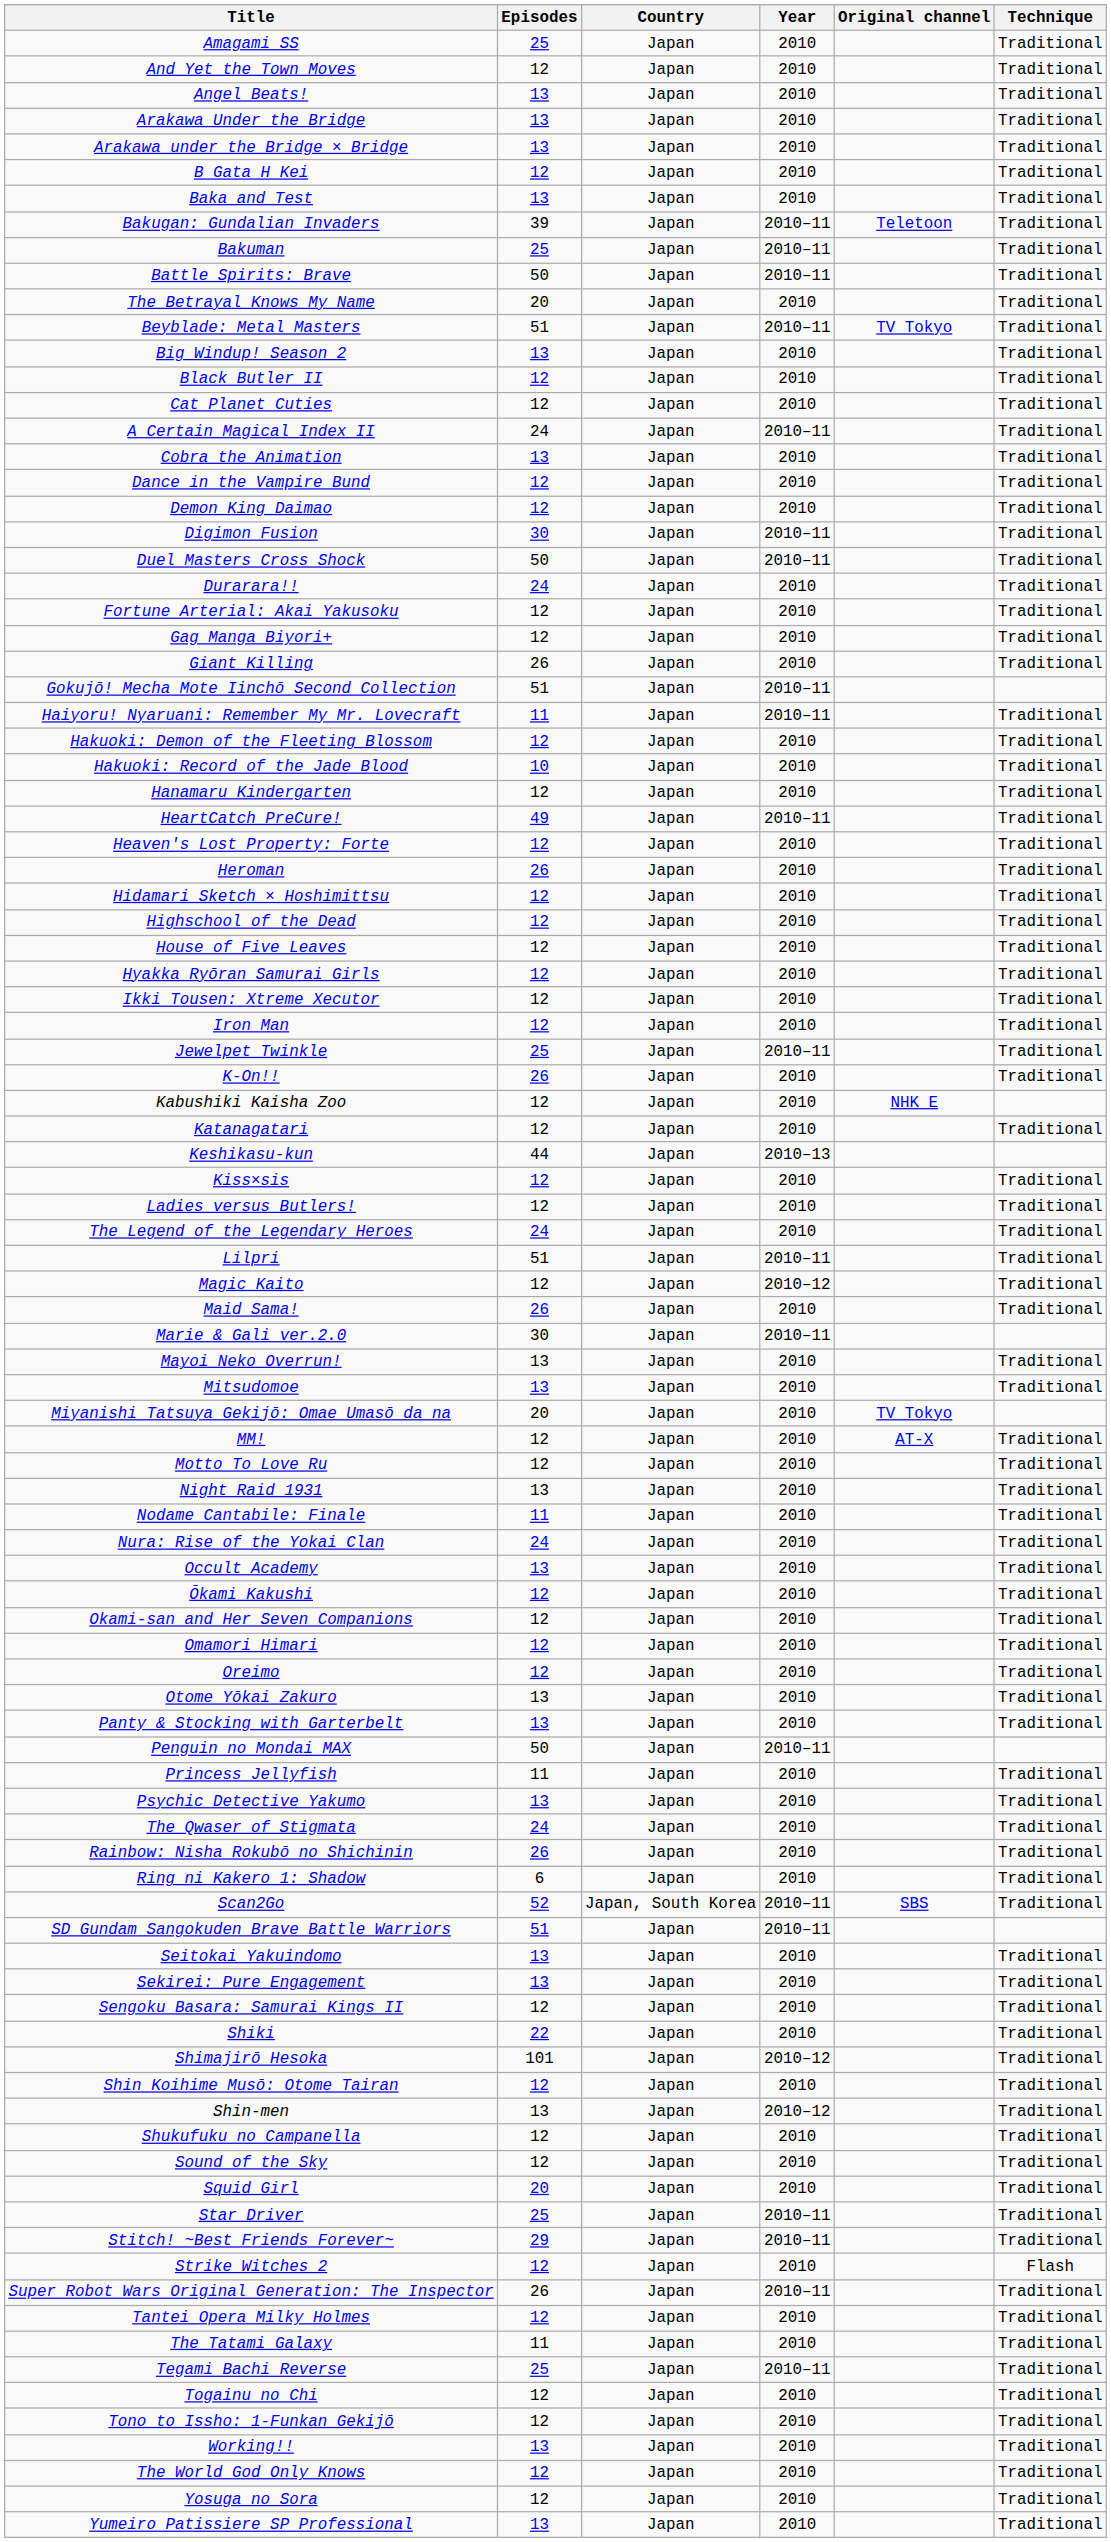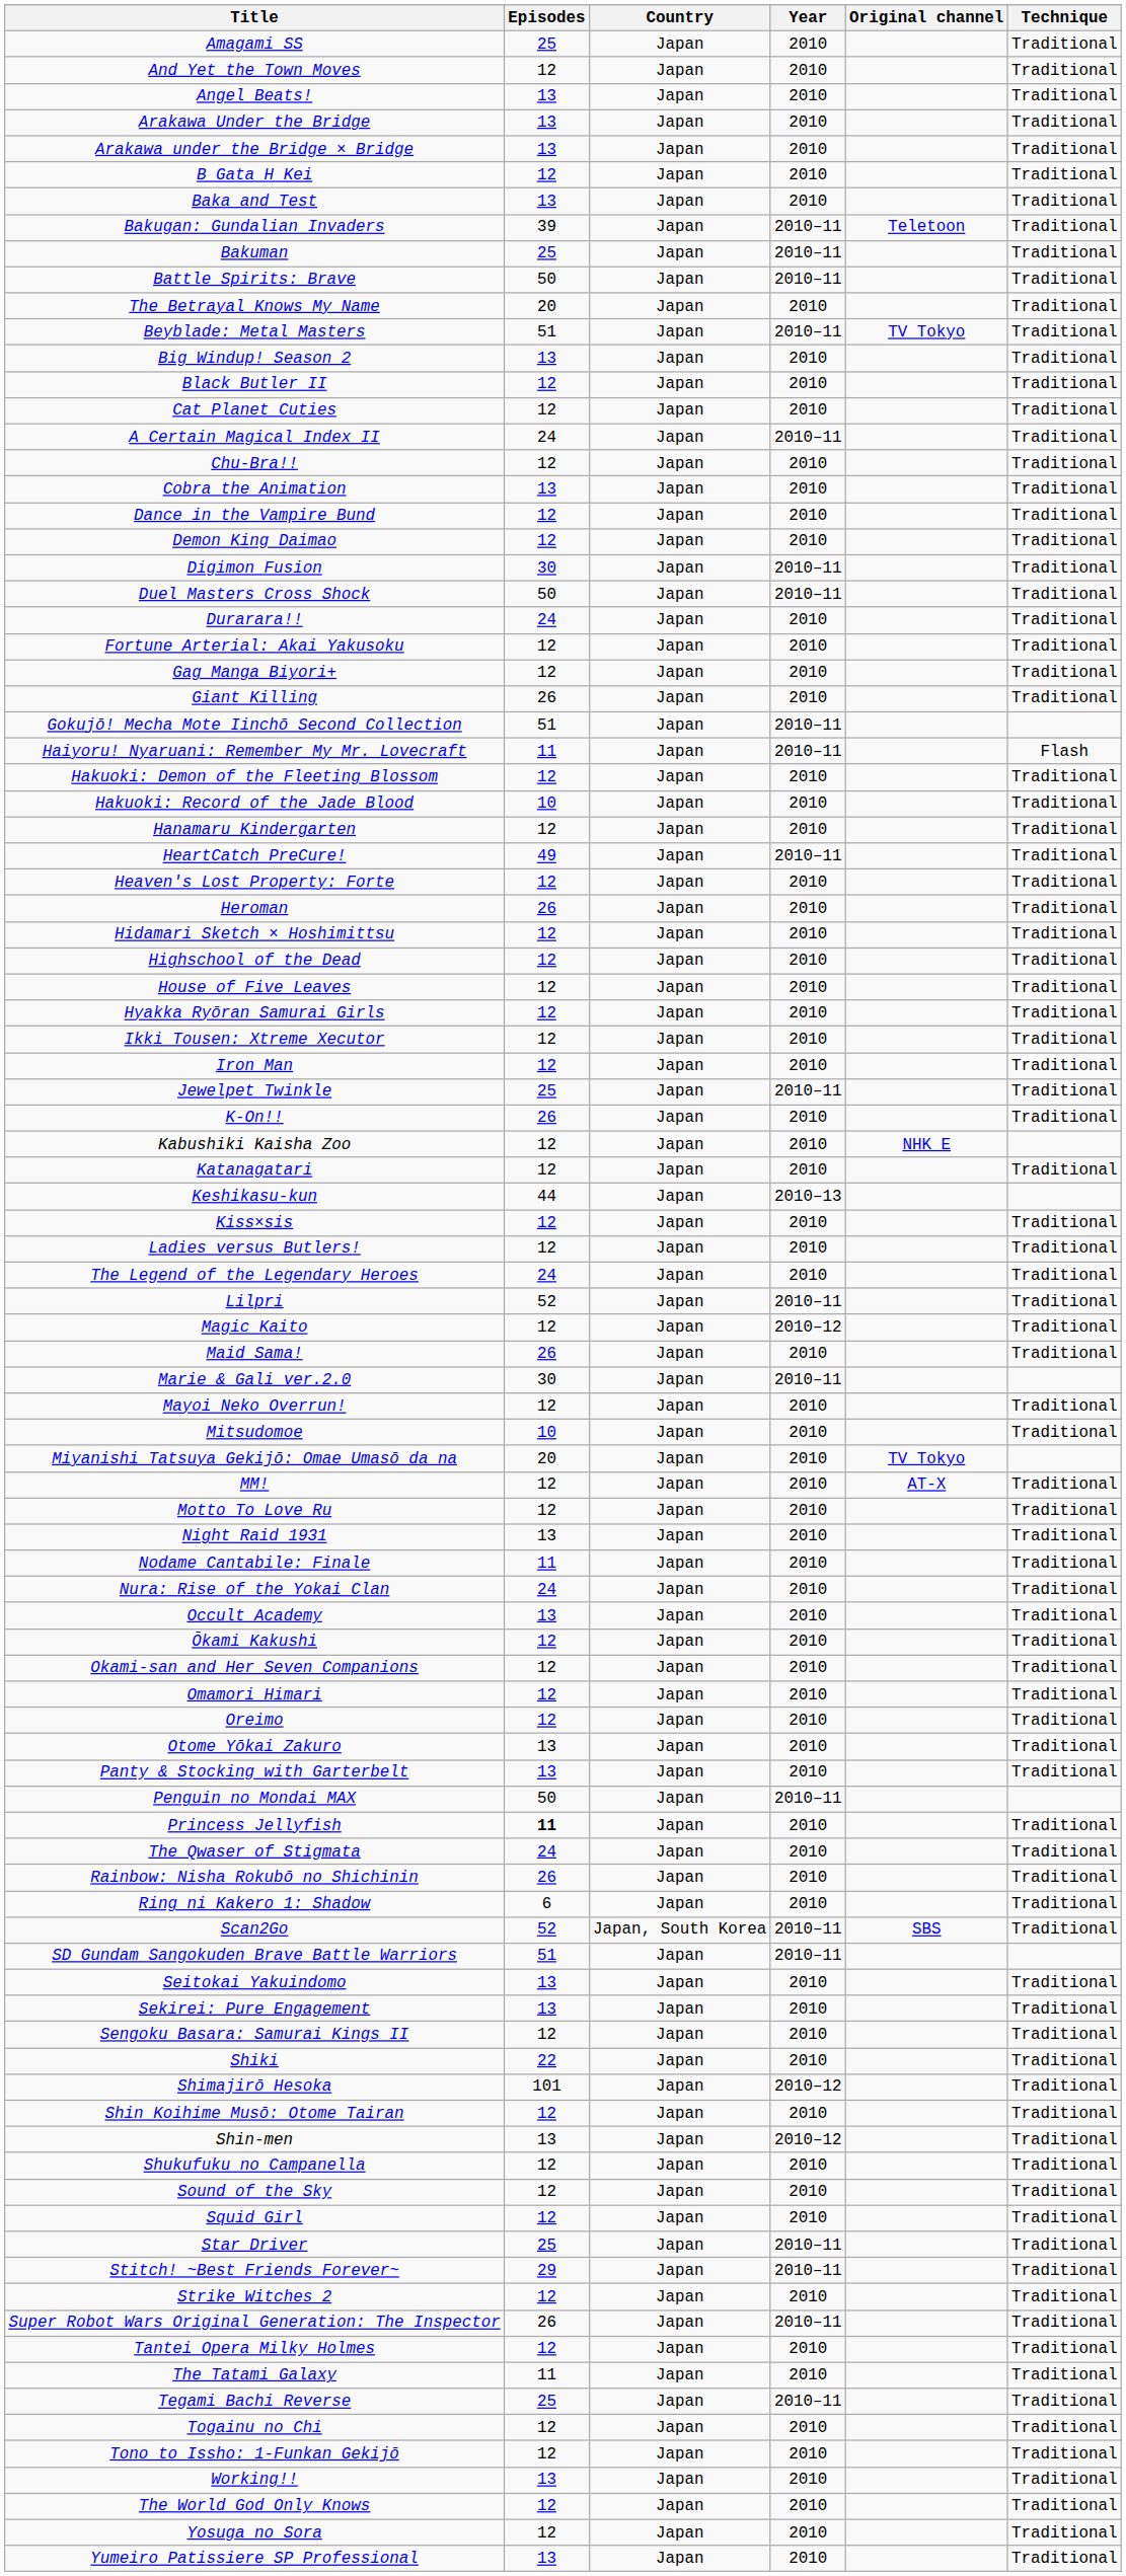+ row: Chu-Bra!! | 12 | Japan | 2010 | Traditional
Haiyoru! Nyaruani: Remember My Mr. Lovecraft | Technique: Traditional -> Flash
Lilpri | Episodes: 51 -> 52
Mayoi Neko Overrun! | Episodes: 13 -> 12
Mitsudomoe | Episodes: 13 -> 10
Princess Jellyfish | Episodes: normal -> bold
- row: Psychic Detective Yakumo | 13 | Japan | 2010 | Traditional
Squid Girl | Episodes: 20 -> 12
Strike Witches 2 | Technique: Flash -> Traditional
